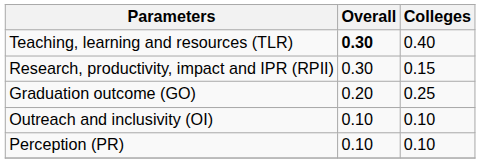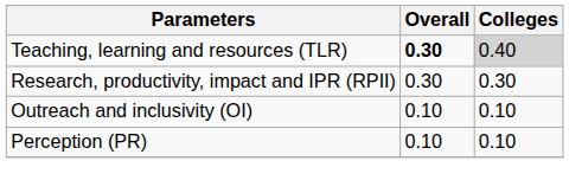Teaching, learning and resources (TLR) | Colleges: no background -> lightgrey background
Research, productivity, impact and IPR (RPII) | Colleges: 0.15 -> 0.30
- row: Graduation outcome (GO) | 0.20 | 0.25
